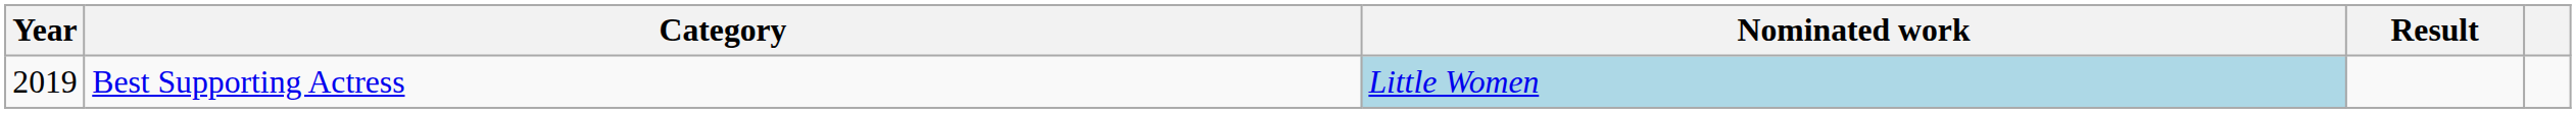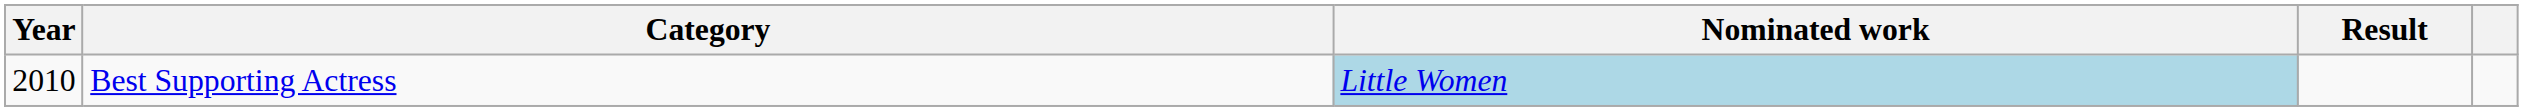Best Supporting Actress | Year: 2019 -> 2010
